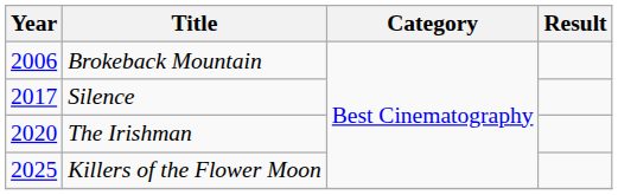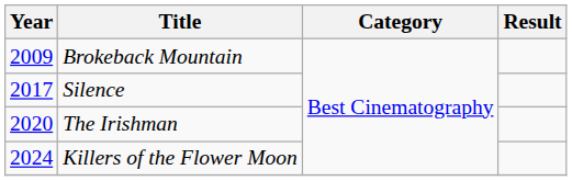Brokeback Mountain | Year: 2006 -> 2009
Killers of the Flower Moon | Year: 2025 -> 2024
